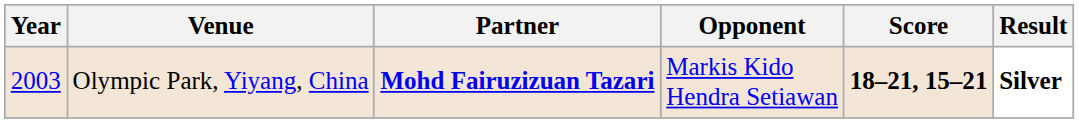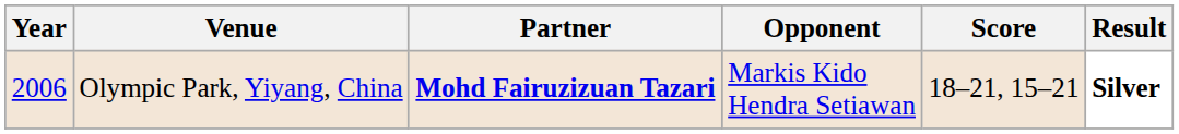Olympic Park, Yiyang, China | Year: 2003 -> 2006
Olympic Park, Yiyang, China | Score: bold -> normal
